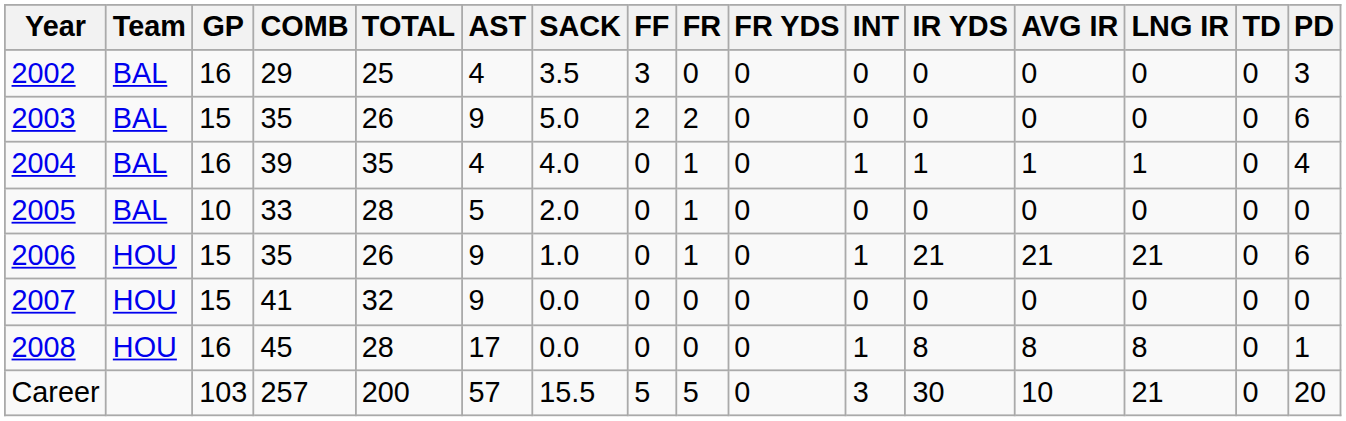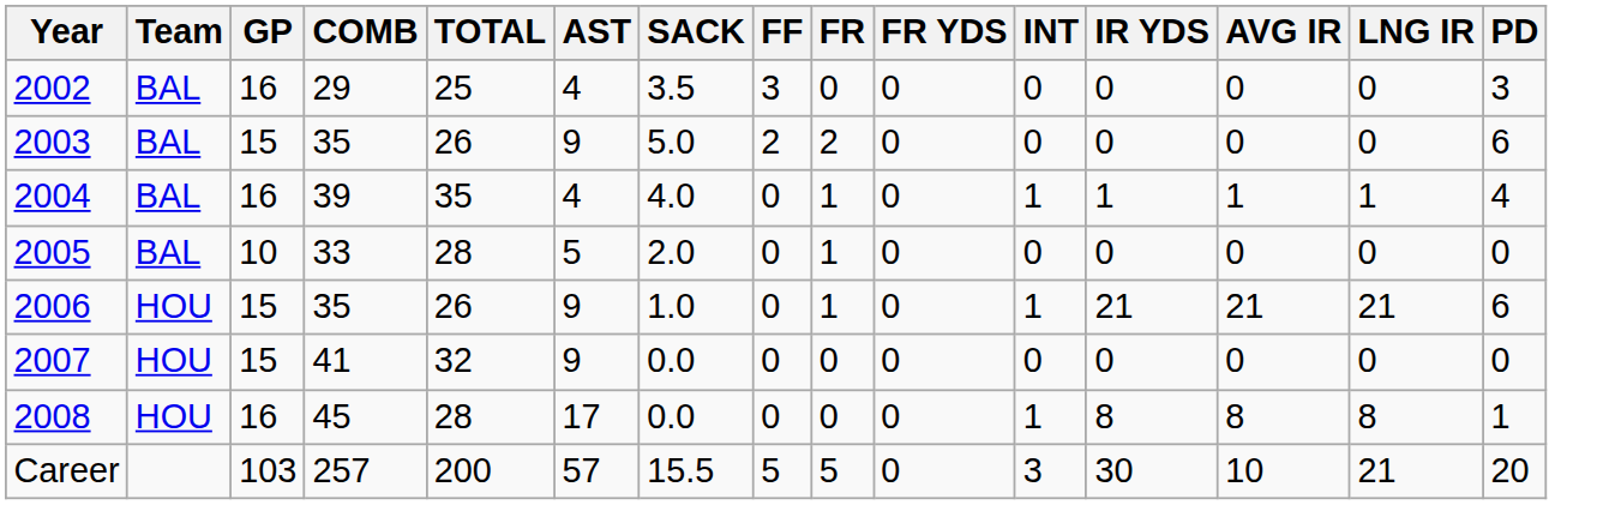- column: TD | 0 | 0 | 0 | 0 | 0 | 0 | 0 | 0
